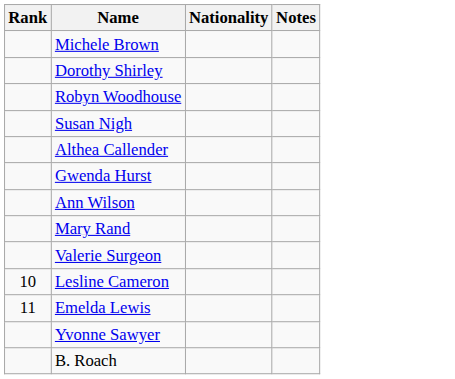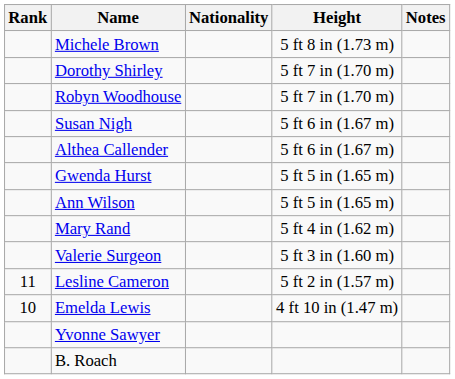+ column: Height | 5 ft 8 in (1.73 m) | 5 ft 7 in (1.70 m) | 5 ft 7 in (1.70 m) | 5 ft 6 in (1.67 m) | 5 ft 6 in (1.67 m) | 5 ft 5 in (1.65 m) | 5 ft 5 in (1.65 m) | 5 ft 4 in (1.62 m) | 5 ft 3 in (1.60 m) | 5 ft 2 in (1.57 m) | 4 ft 10 in (1.47 m)
Lesline Cameron | Rank: 10 -> 11
Emelda Lewis | Rank: 11 -> 10
